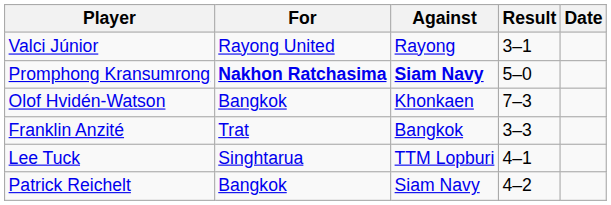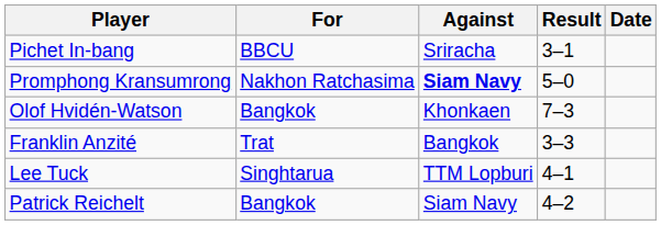+ row: Pichet In-bang | BBCU | Sriracha | 3–1
- row: Valci Júnior | Rayong United | Rayong | 3–1
Promphong Kransumrong | For: bold -> normal
